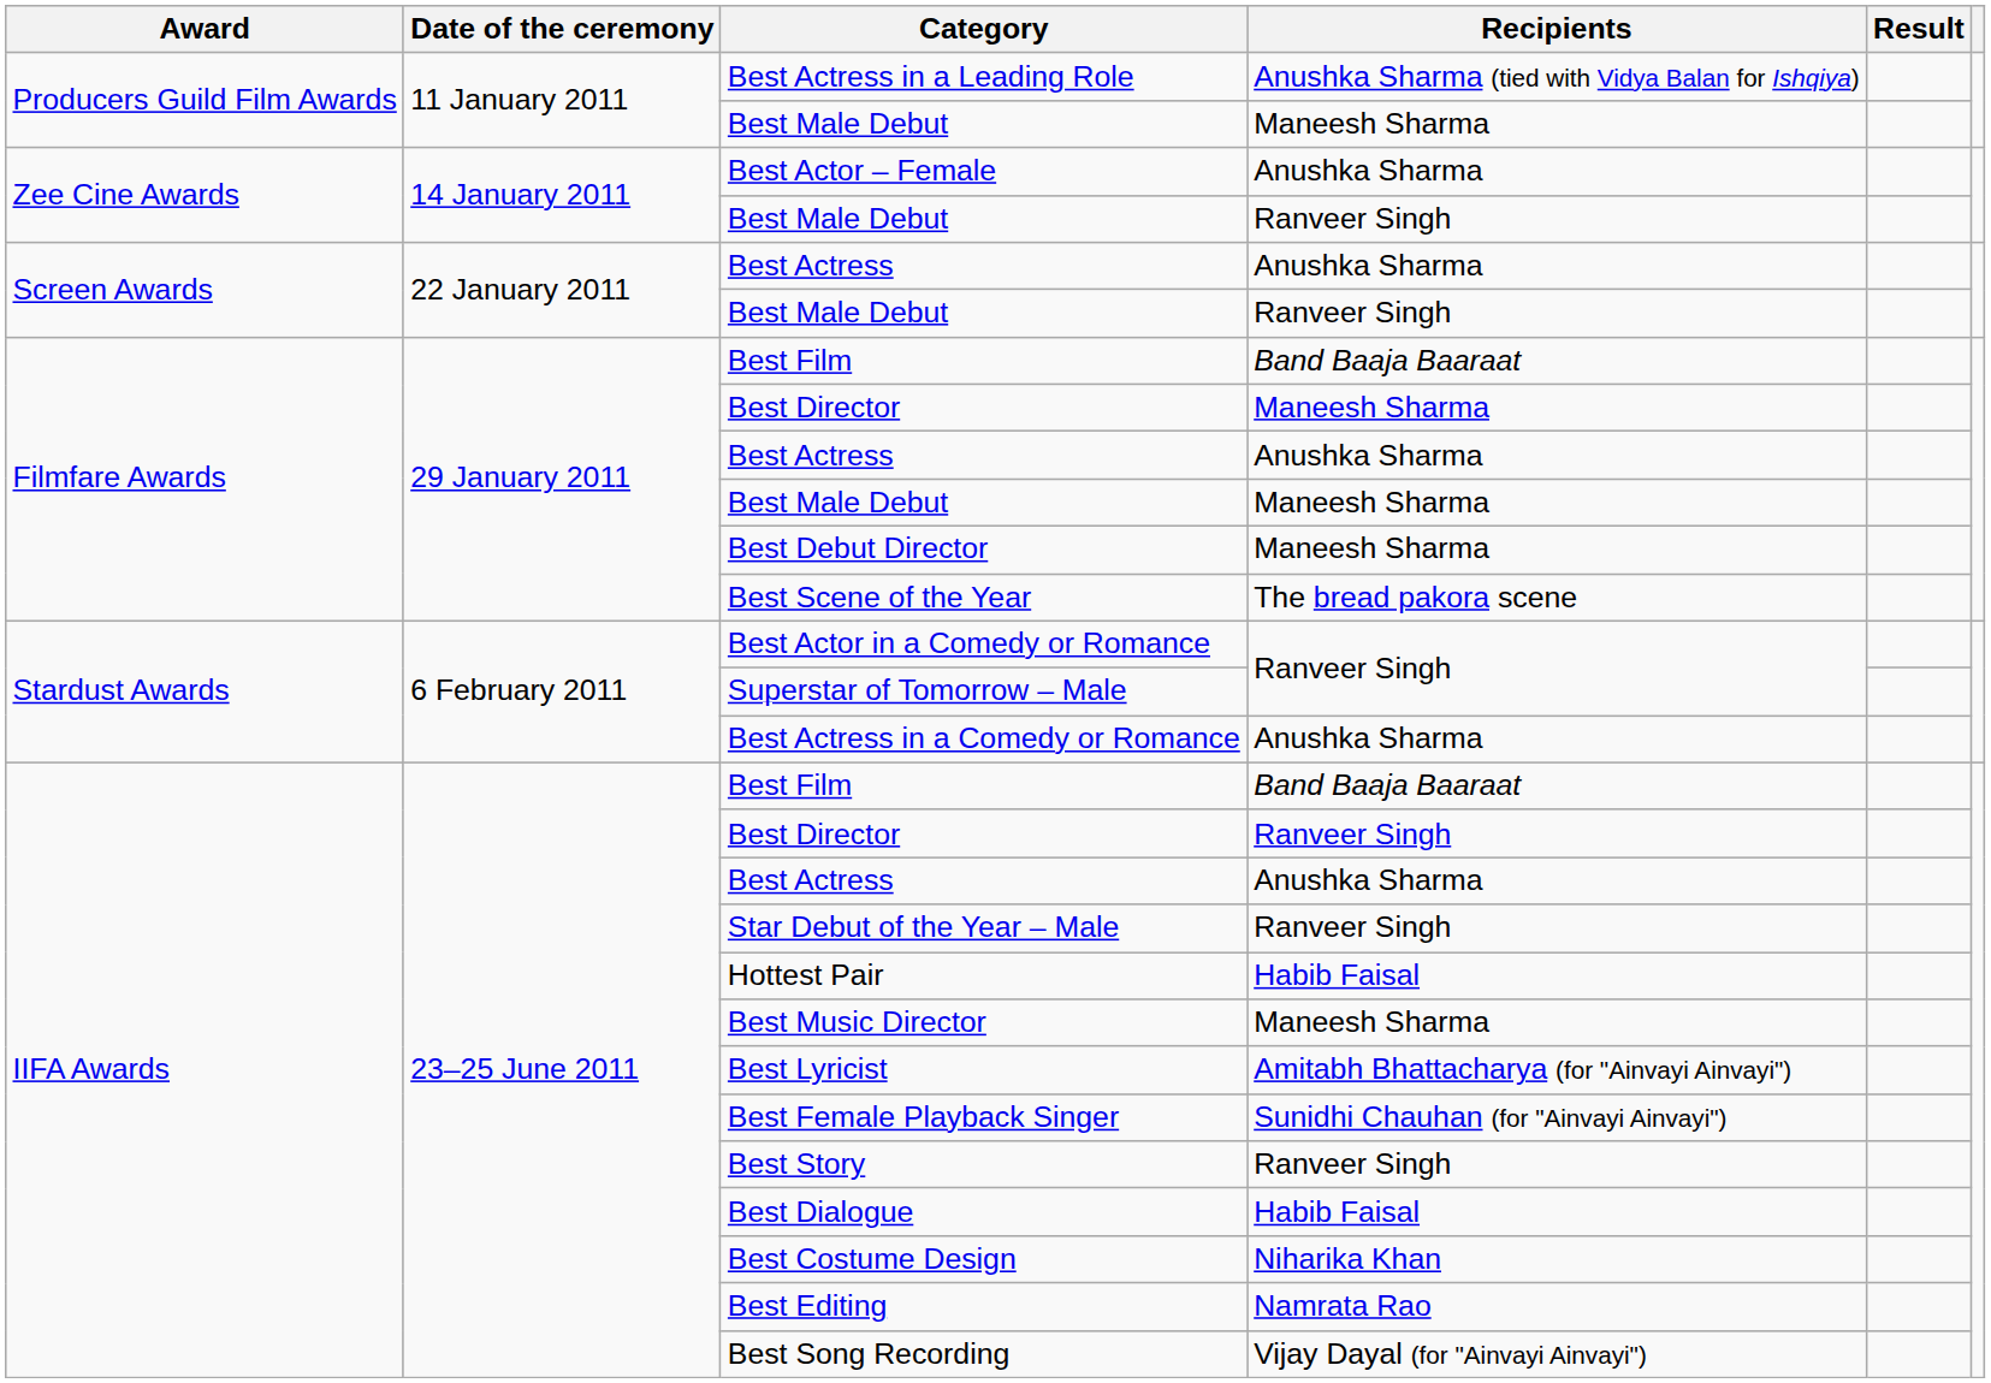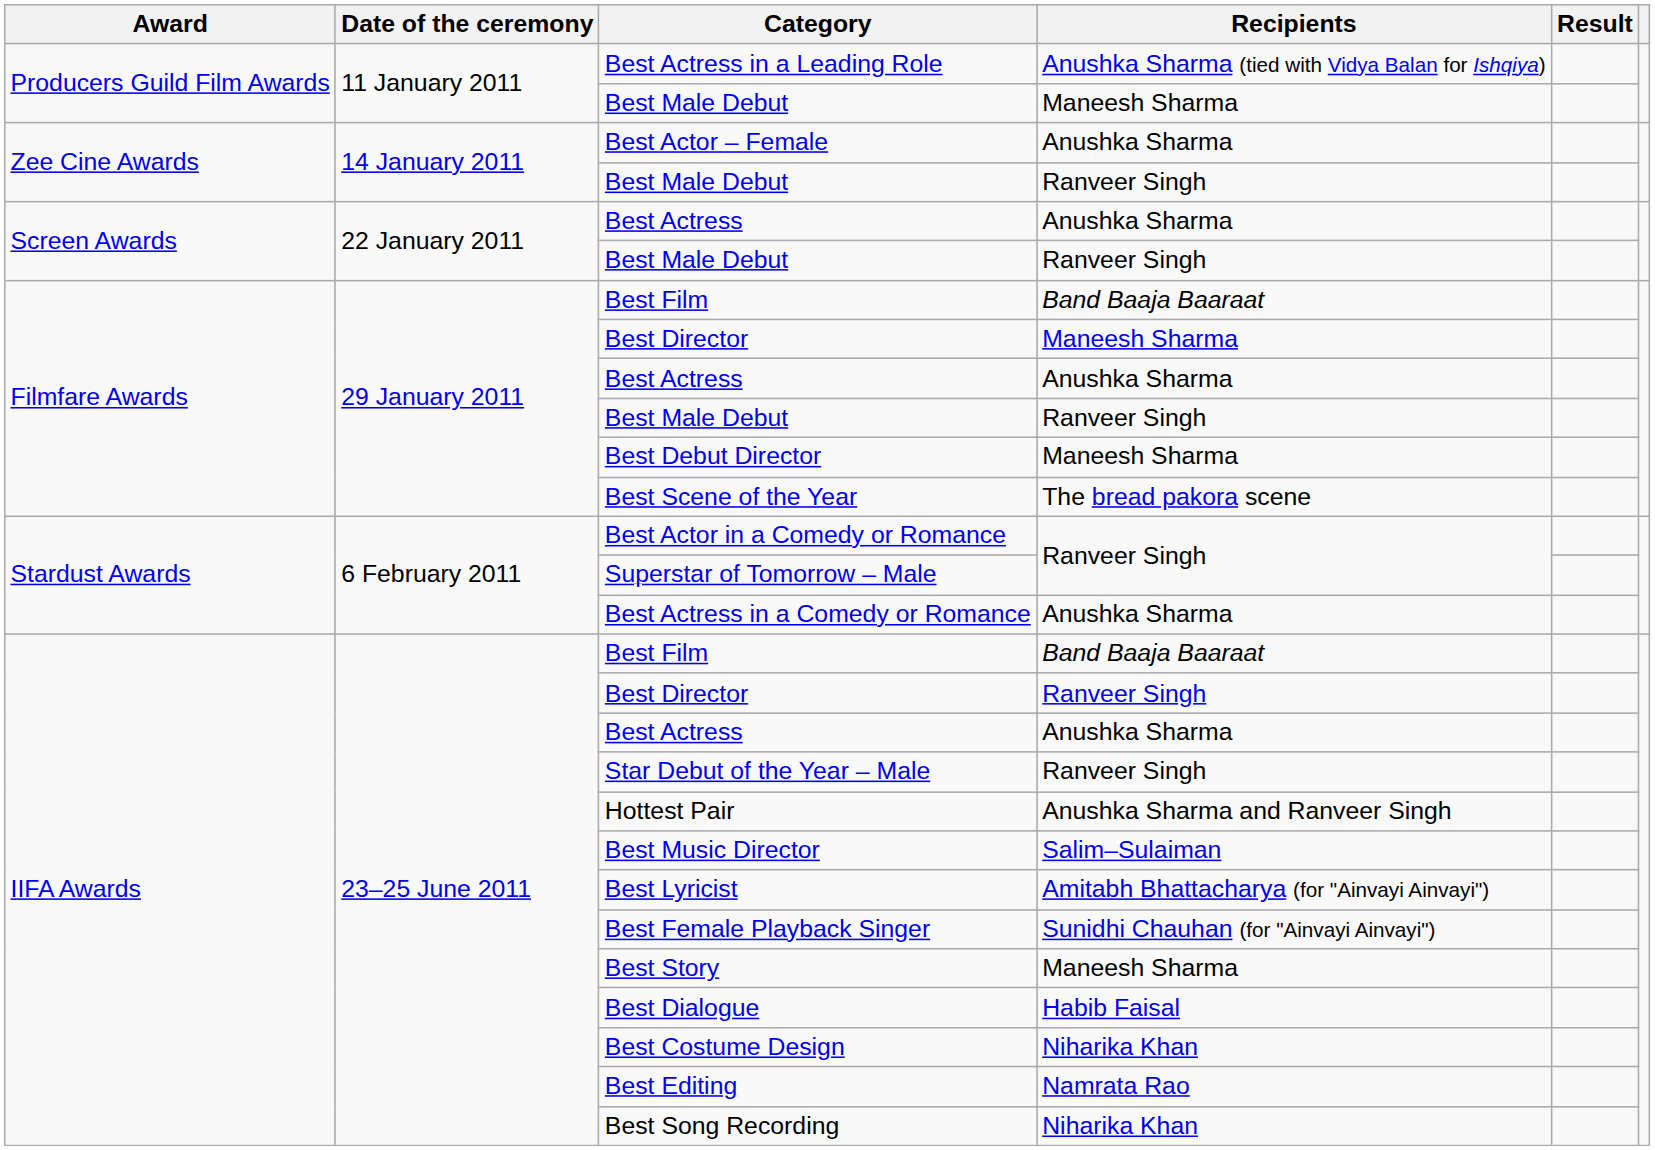Filmfare Awards / Best Male Debut | Recipients: Maneesh Sharma -> Ranveer Singh
Hottest Pair | Recipients: Habib Faisal -> Anushka Sharma and Ranveer Singh
Best Music Director | Recipients: Maneesh Sharma -> Salim–Sulaiman
Best Story | Recipients: Ranveer Singh -> Maneesh Sharma
Best Song Recording | Recipients: Vijay Dayal (for "Ainvayi Ainvayi") -> Niharika Khan
